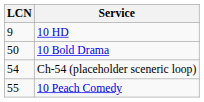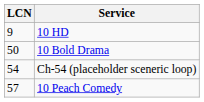10 Peach Comedy | LCN: 55 -> 57
